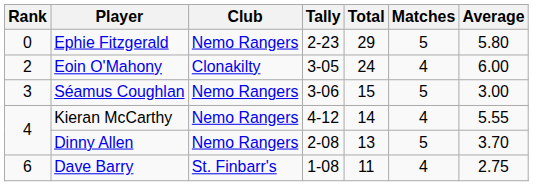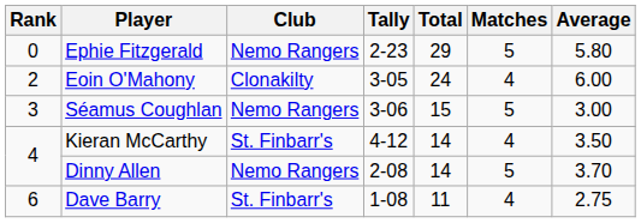Kieran McCarthy | Club: Nemo Rangers -> St. Finbarr's
Kieran McCarthy | Average: 5.55 -> 3.50
Dinny Allen | Total: 13 -> 14
